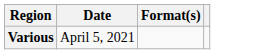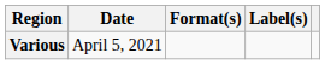+ column: Label(s)
